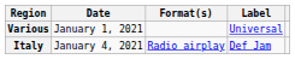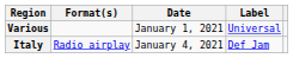columns swapped: Date <-> Format(s)
